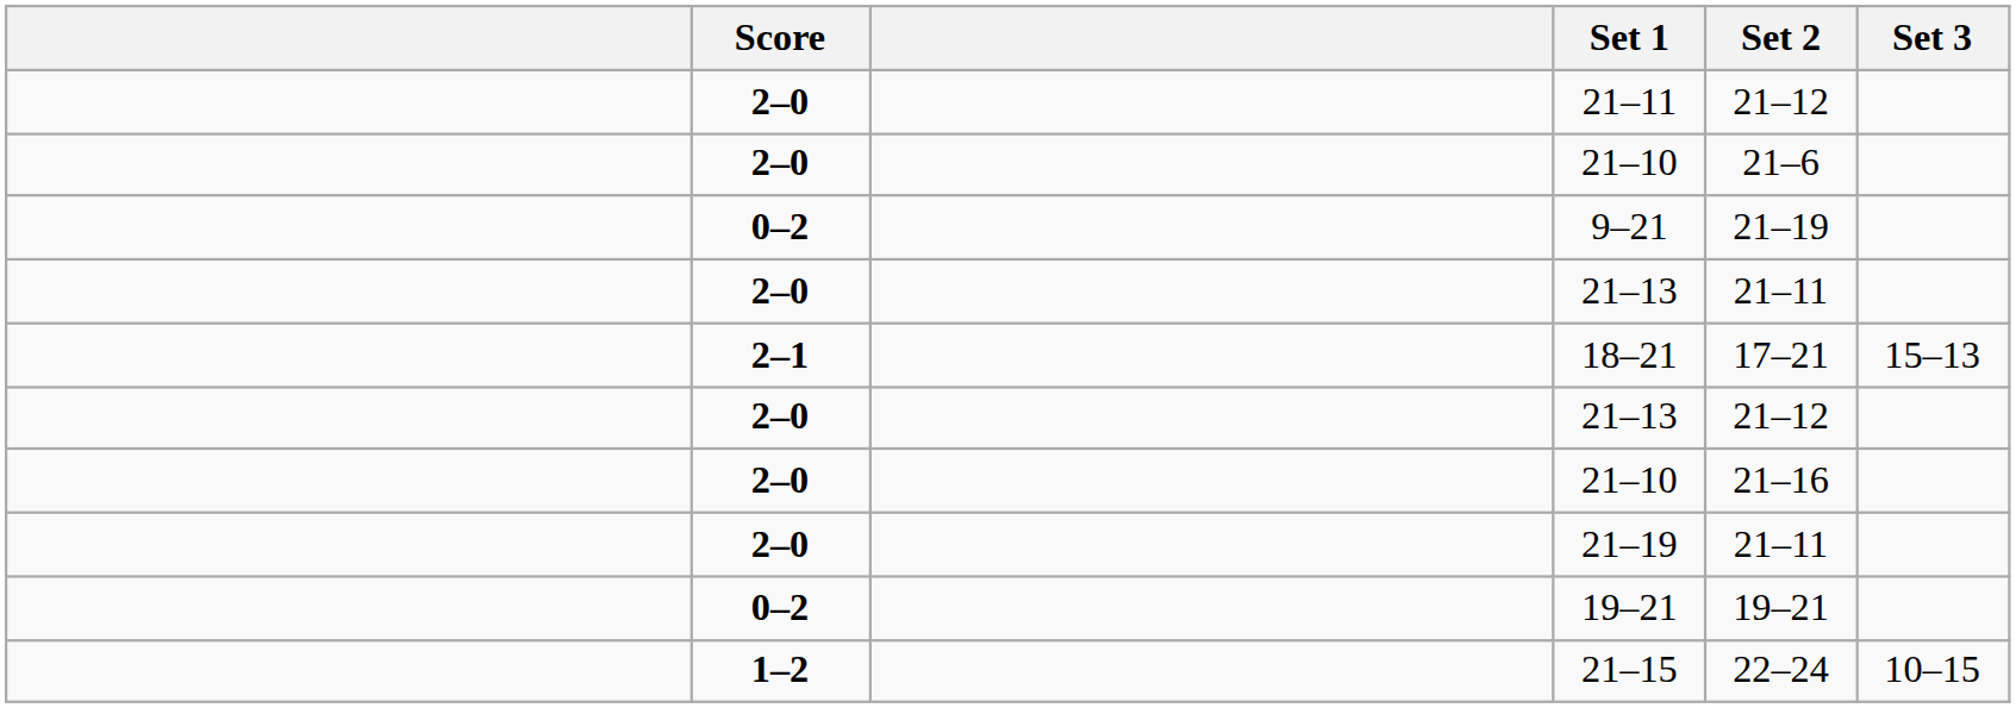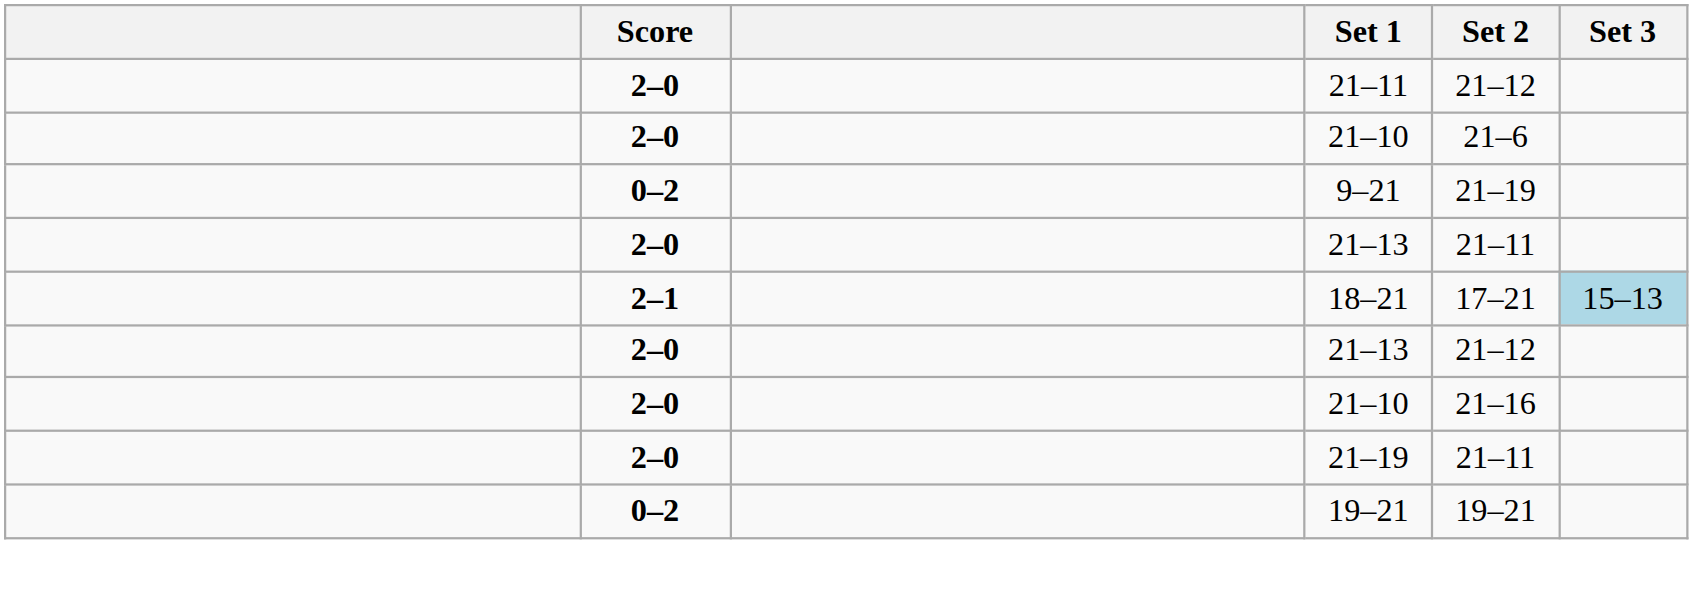18–21 | Set 3: no background -> lightblue background
- row: 1–2 | 21–15 | 22–24 | 10–15
